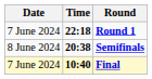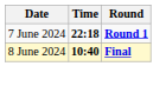- row: 8 June 2024 | 20:38 | Semifinals
Final | Date: 7 June 2024 -> 8 June 2024
